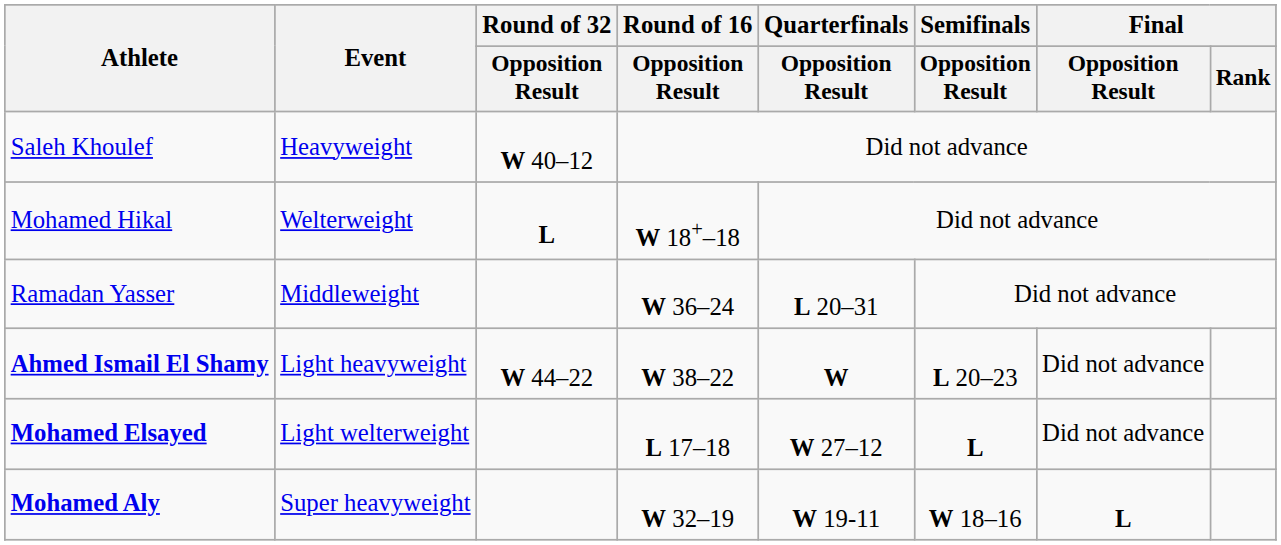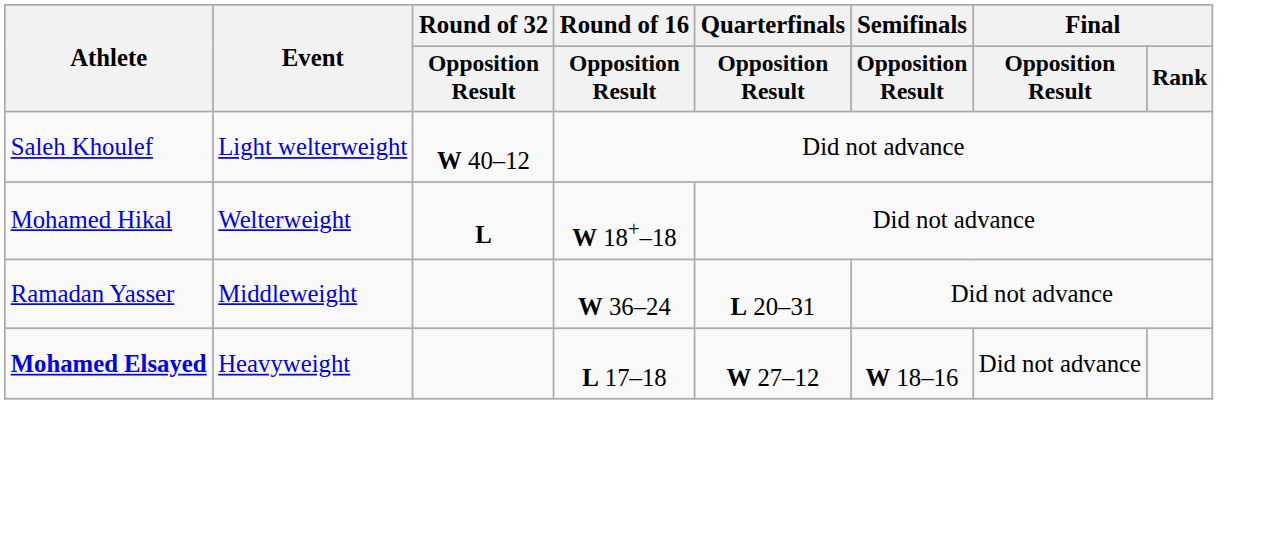Saleh Khoulef | Event: Heavyweight -> Light welterweight
- row: Ahmed Ismail El Shamy | Light heavyweight | W 44–22 | W 38–22 | W | L 20–23 | Did not advance
Mohamed Elsayed | Event: Light welterweight -> Heavyweight
Mohamed Elsayed | Semifinals / Opposition Result: L -> W 18–16
- row: Mohamed Aly | Super heavyweight | W 32–19 | W 19-11 | W 18–16 | L
